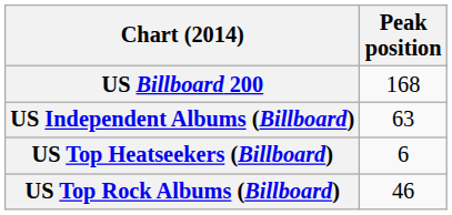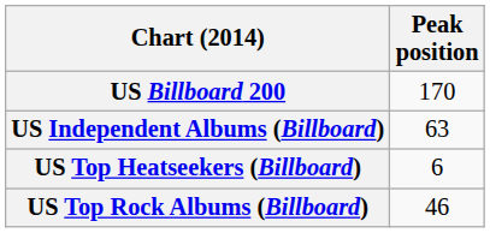US Billboard 200 | Peak position: 168 -> 170
